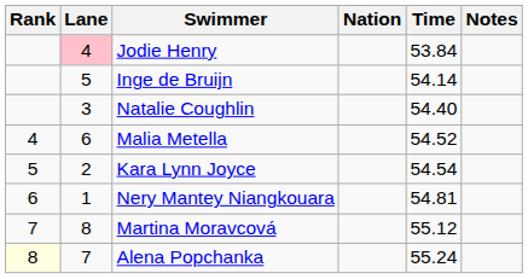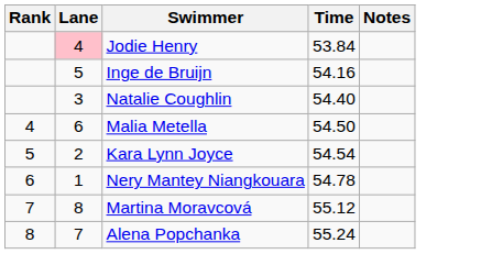- column: Nation
Inge de Bruijn | Time: 54.14 -> 54.16
Malia Metella | Time: 54.52 -> 54.50
Nery Mantey Niangkouara | Time: 54.81 -> 54.78
Alena Popchanka | Rank: lightyellow background -> no background
